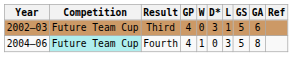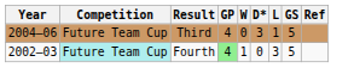- column: GA | 6 | 8
Third | Year: 2002–03 -> 2004–06
Fourth | Year: 2004–06 -> 2002–03
Fourth | GP: no background -> lightgreen background
